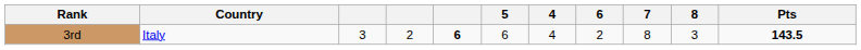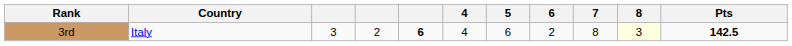columns swapped: 4 <-> 5
3rd | 8: no background -> lightyellow background
3rd | Pts: 143.5 -> 142.5
